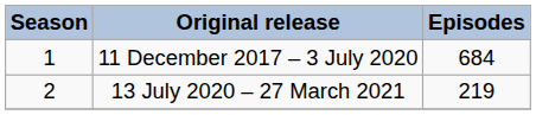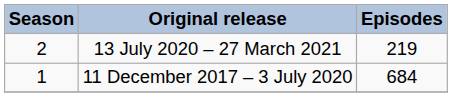rows swapped: 11 December 2017 – 3 July 2020 <-> 13 July 2020 – 27 March 2021
